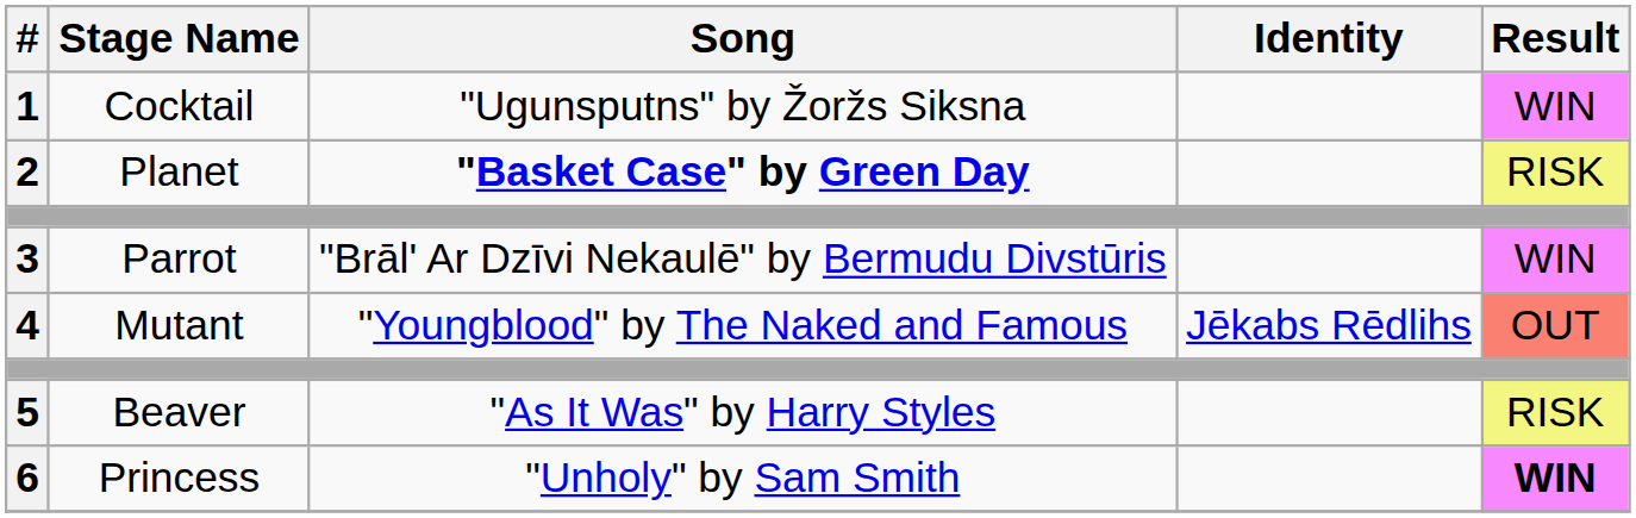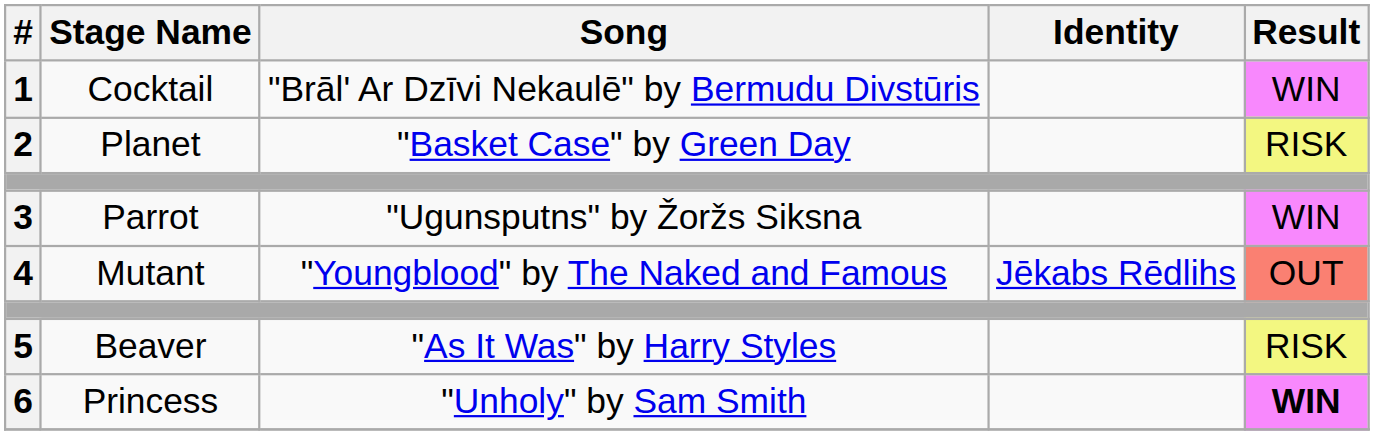1 | Song: "Ugunsputns" by Žoržs Siksna -> "Brāl' Ar Dzīvi Nekaulē" by Bermudu Divstūris
2 | Song: bold -> normal
3 | Song: "Brāl' Ar Dzīvi Nekaulē" by Bermudu Divstūris -> "Ugunsputns" by Žoržs Siksna
